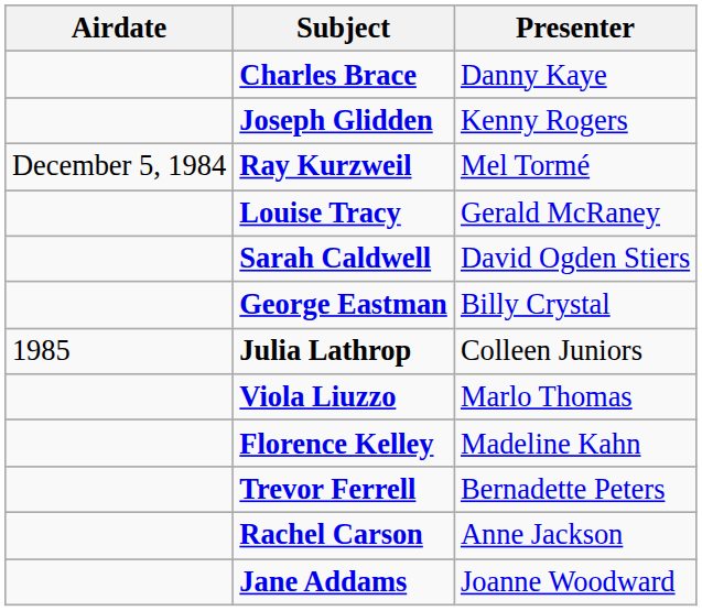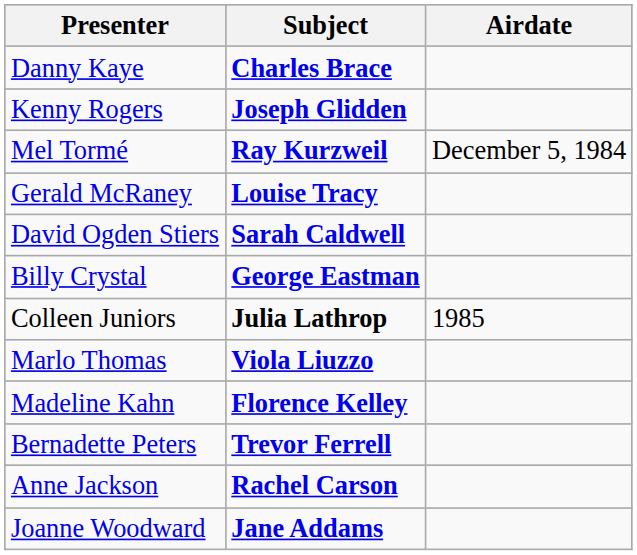columns swapped: Airdate <-> Presenter
